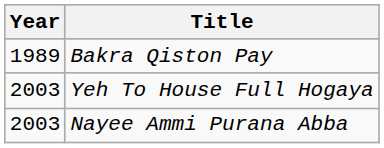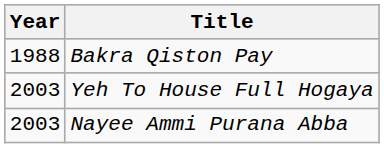Bakra Qiston Pay | Year: 1989 -> 1988
